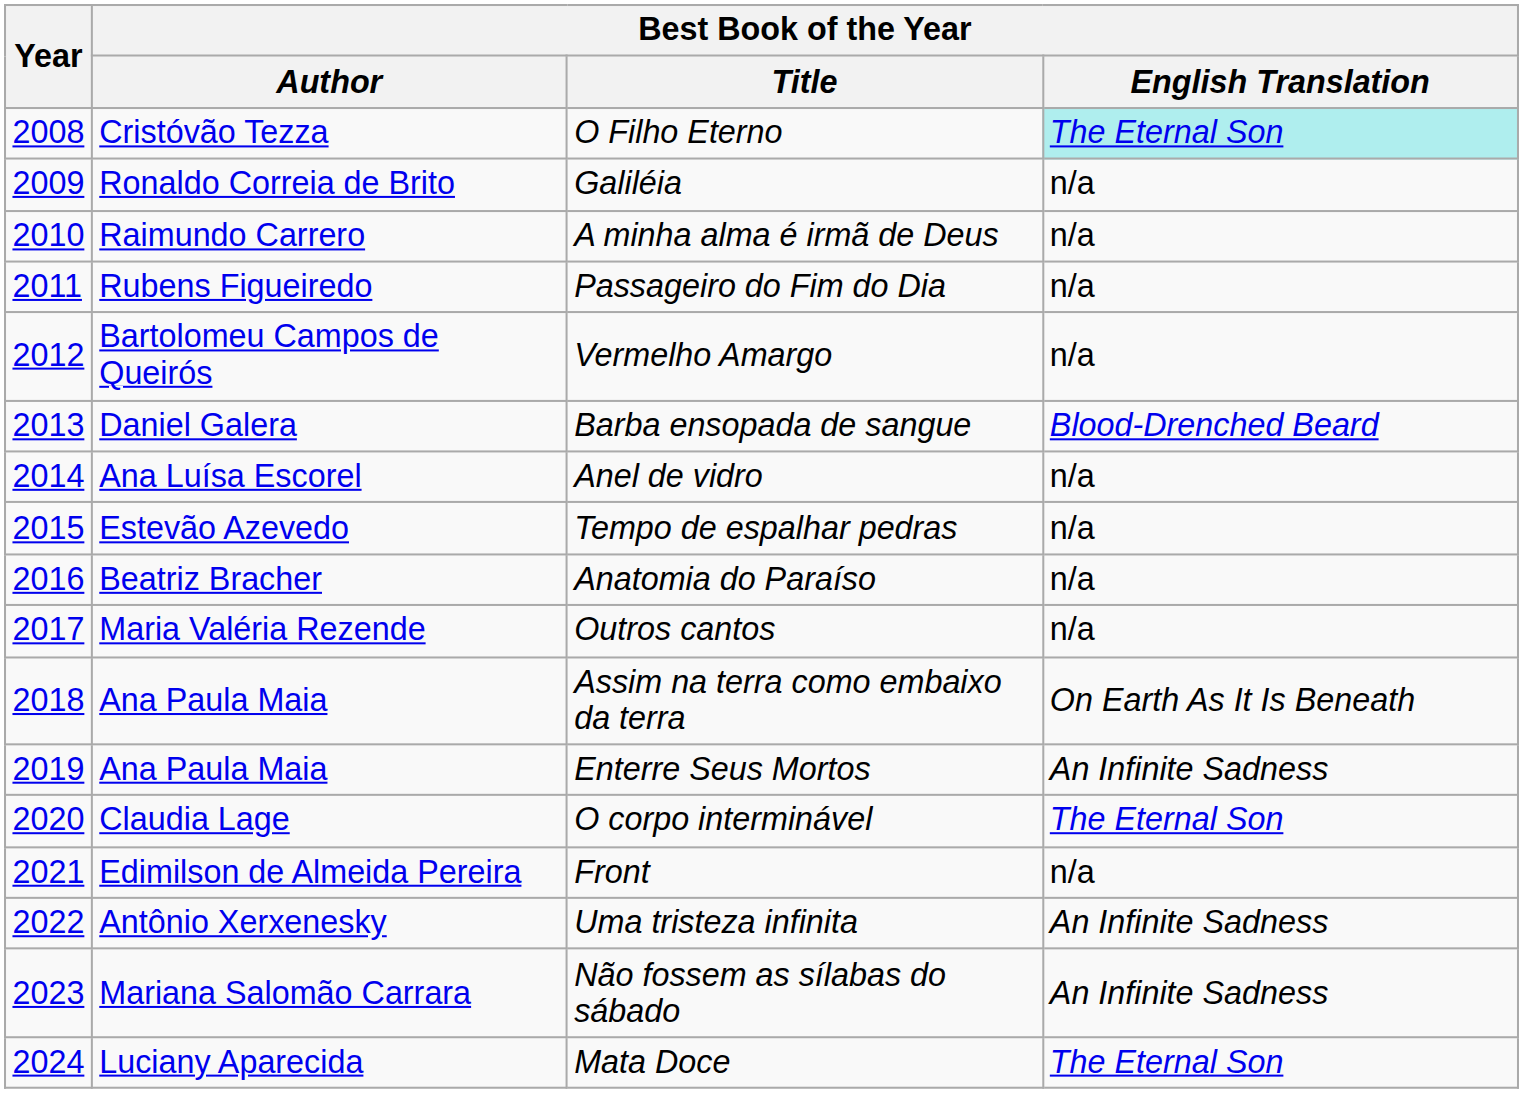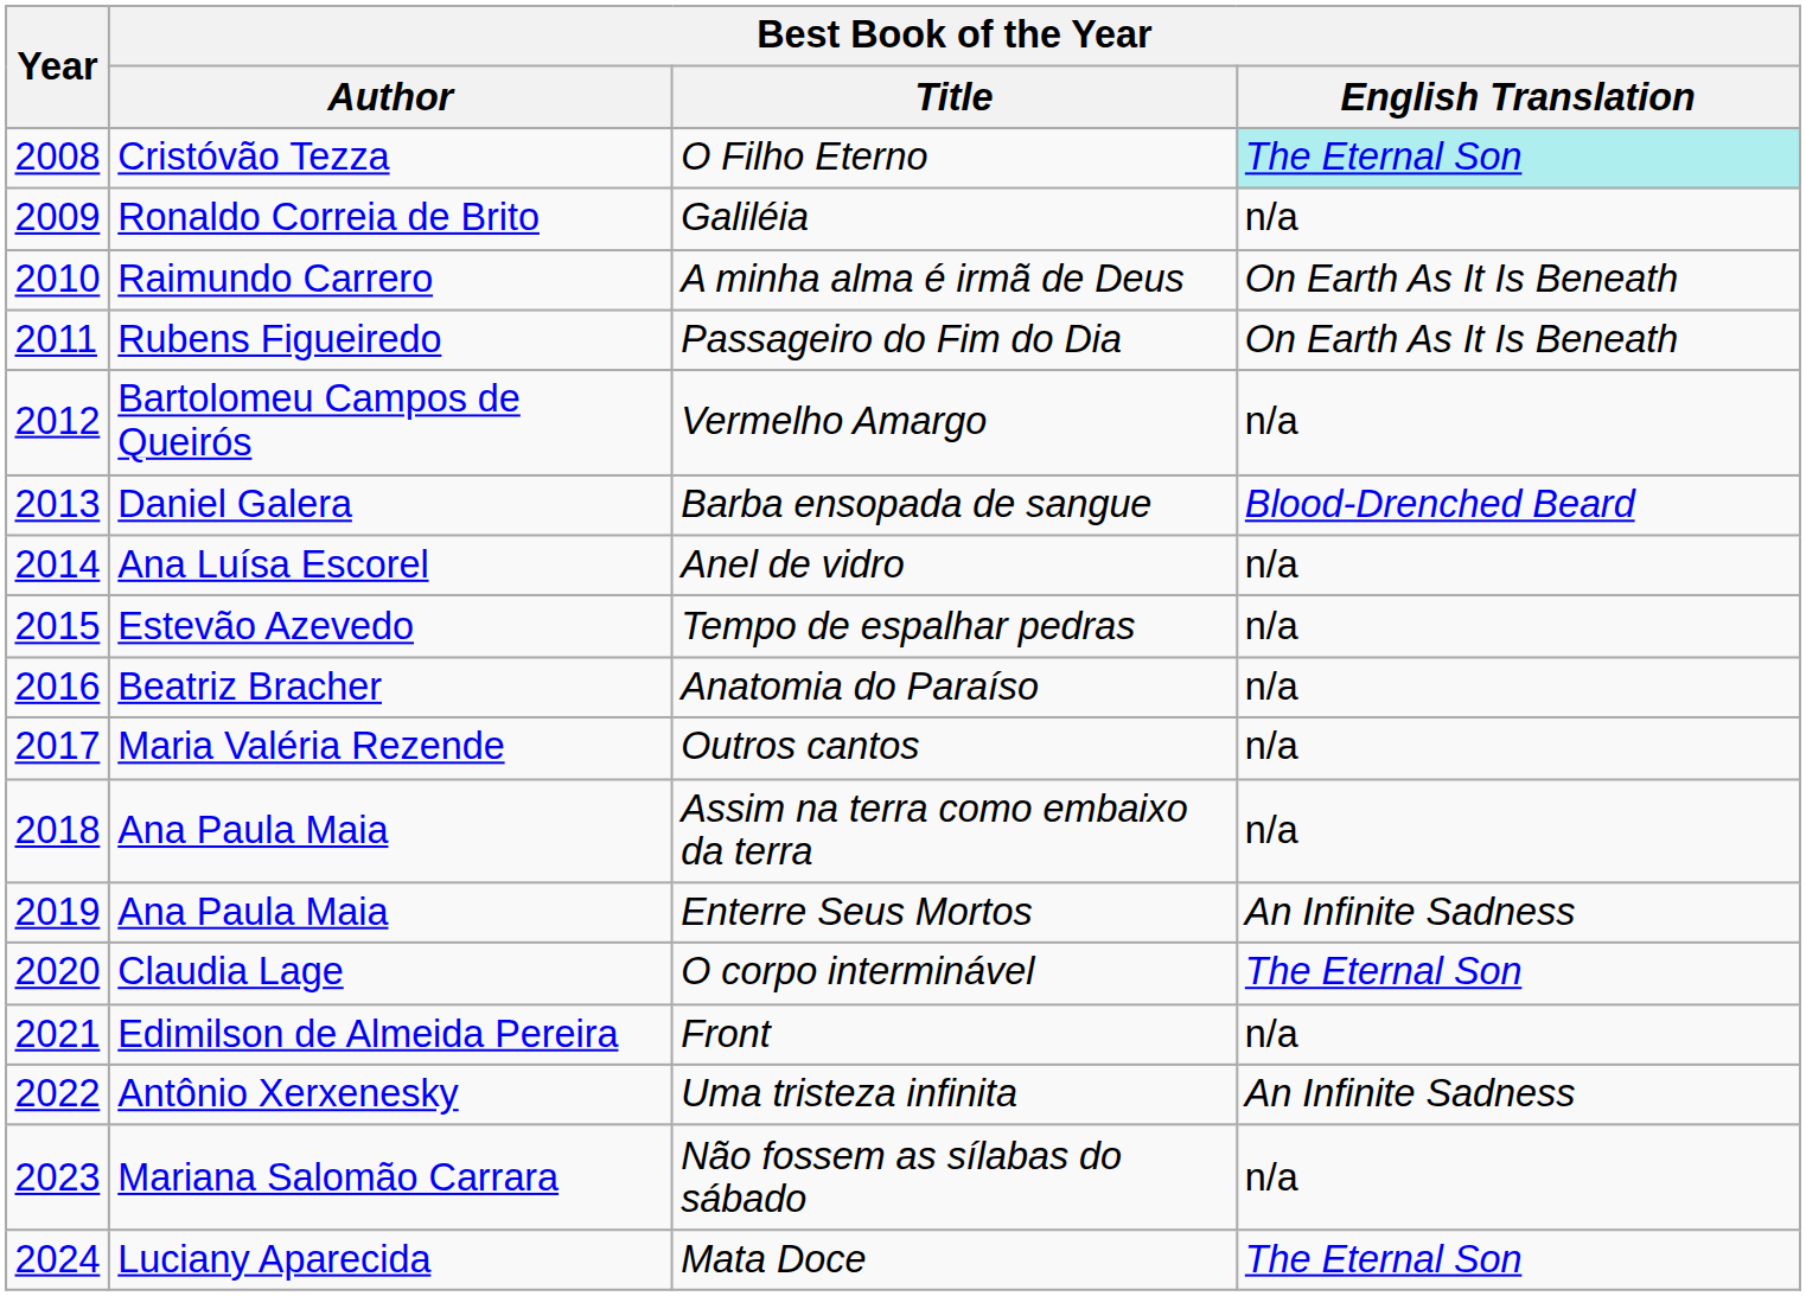A minha alma é irmã de Deus | Best Book of the Year / English Translation: n/a -> On Earth As It Is Beneath
Passageiro do Fim do Dia | Best Book of the Year / English Translation: n/a -> On Earth As It Is Beneath
Assim na terra como embaixo da terra | Best Book of the Year / English Translation: On Earth As It Is Beneath -> n/a
Não fossem as sílabas do sábado | Best Book of the Year / English Translation: An Infinite Sadness -> n/a
